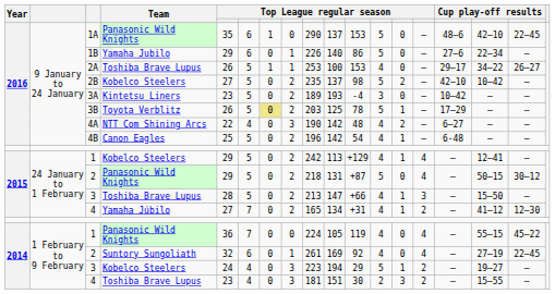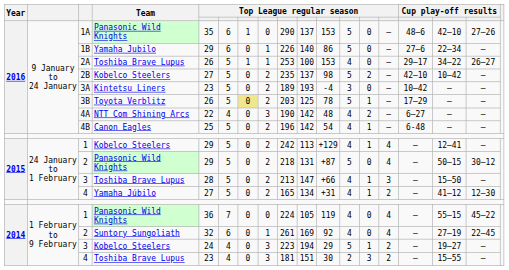1A | column 17: 22–45 -> 27–26
4 / Yamaha Júbilo | column 6: 7 -> 5
